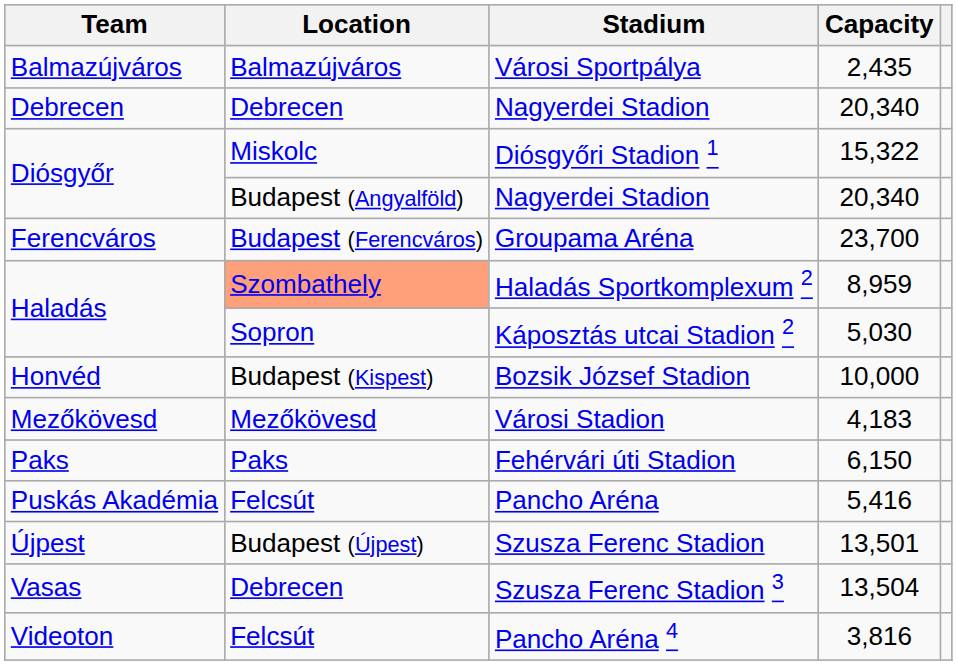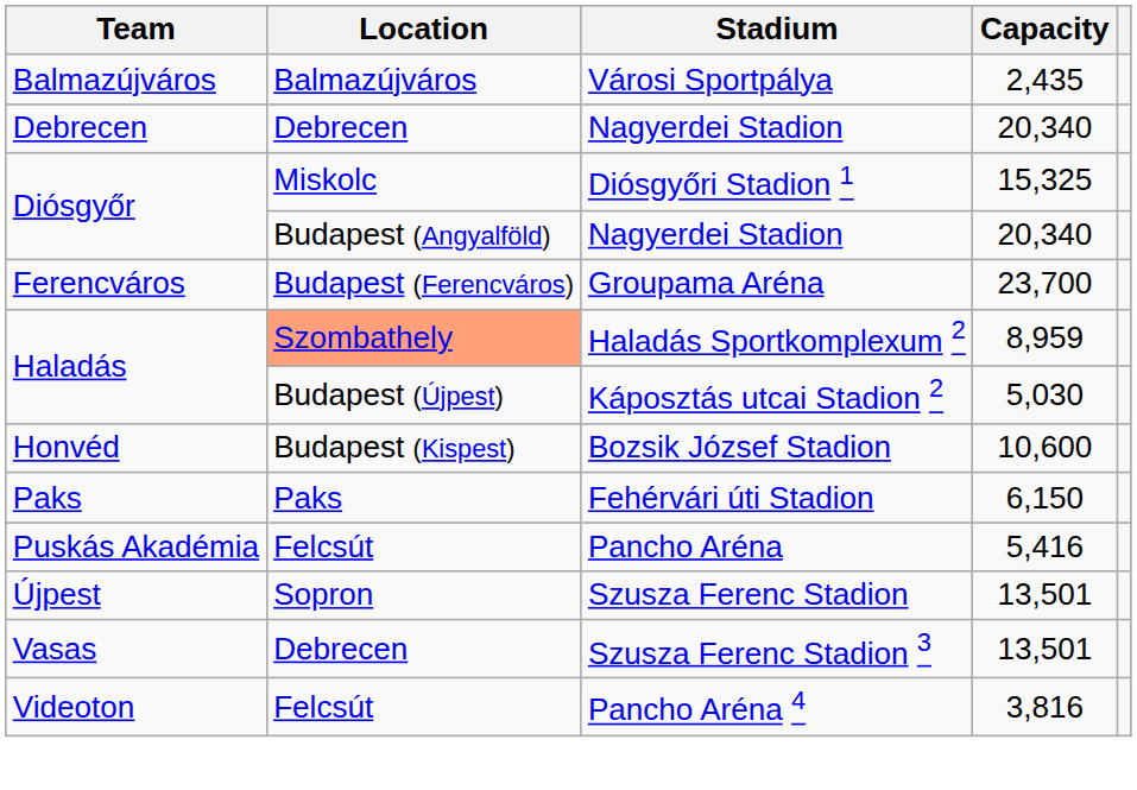Diósgyőri Stadion 1 | Capacity: 15,322 -> 15,325
Káposztás utcai Stadion 2 | Location: Sopron -> Budapest (Újpest)
Bozsik József Stadion | Capacity: 10,000 -> 10,600
- row: Mezőkövesd | Mezőkövesd | Városi Stadion | 4,183
Szusza Ferenc Stadion | Location: Budapest (Újpest) -> Sopron
Szusza Ferenc Stadion 3 | Capacity: 13,504 -> 13,501
